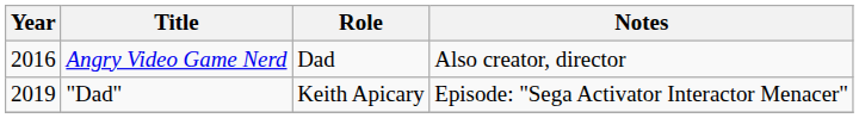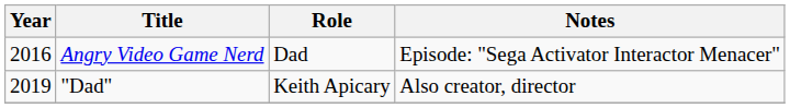Angry Video Game Nerd | Notes: Also creator, director -> Episode: "Sega Activator Interactor Menacer"
"Dad" | Notes: Episode: "Sega Activator Interactor Menacer" -> Also creator, director
